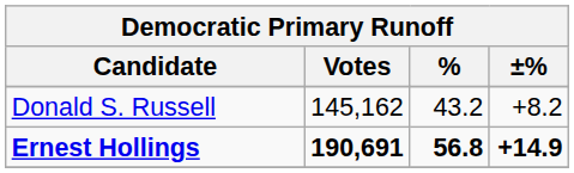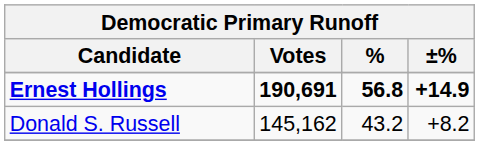rows swapped: Ernest Hollings <-> Donald S. Russell
